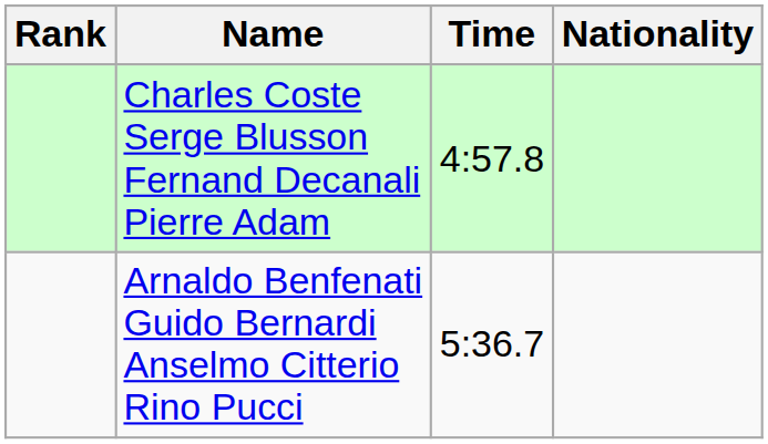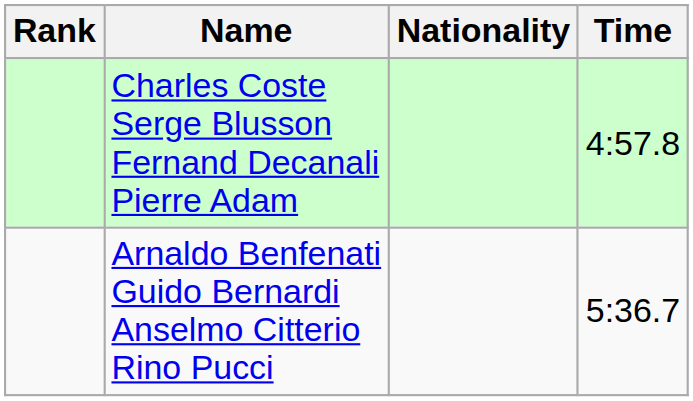columns swapped: Nationality <-> Time
